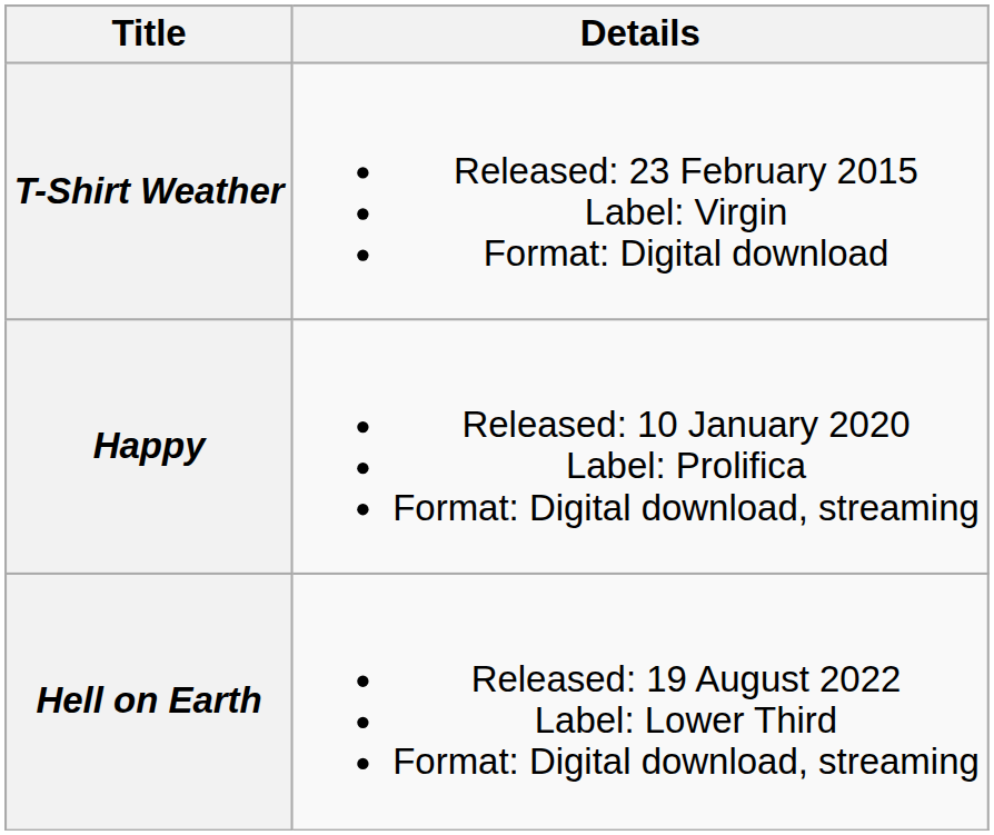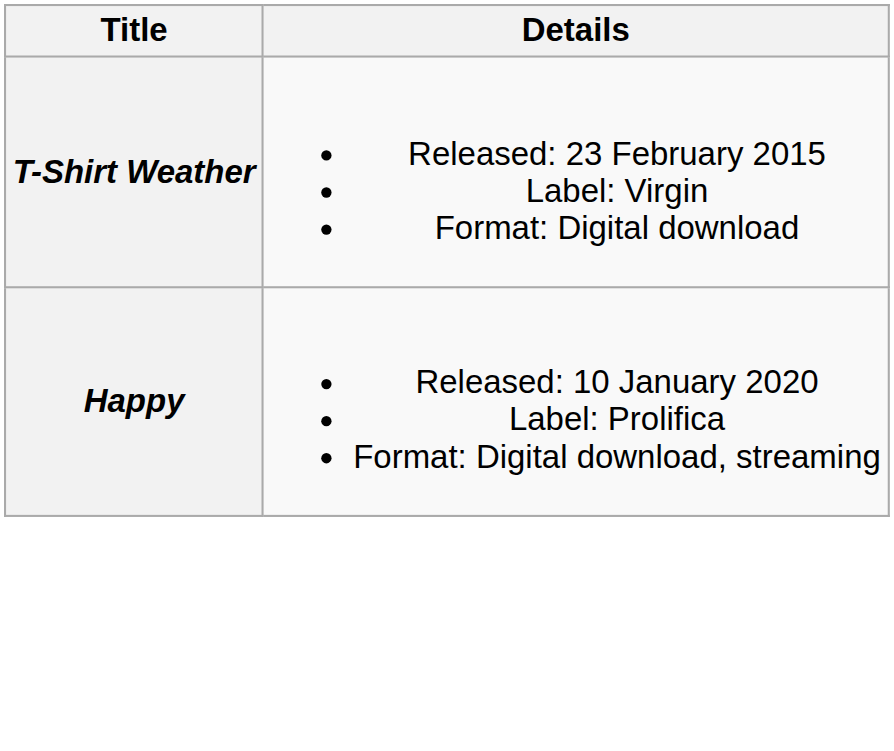- row: Hell on Earth | Released: 19 August 2022 Label: Lower Third Format: Digital download, streaming
